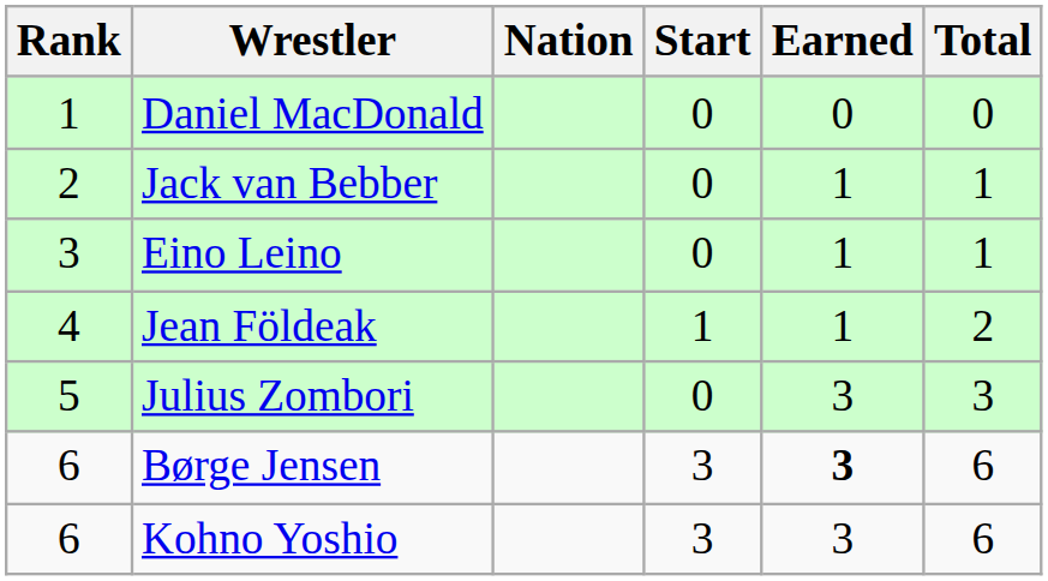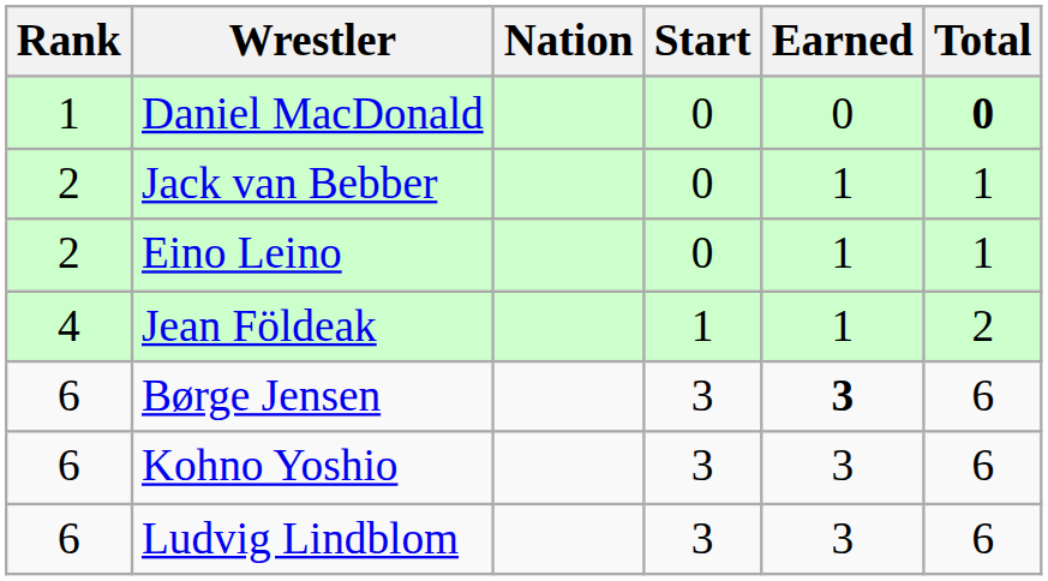Daniel MacDonald | Total: normal -> bold
Eino Leino | Rank: 3 -> 2
- row: 5 | Julius Zombori | 0 | 3 | 3
+ row: 6 | Ludvig Lindblom | 3 | 3 | 6
